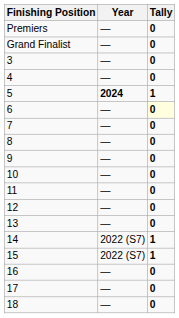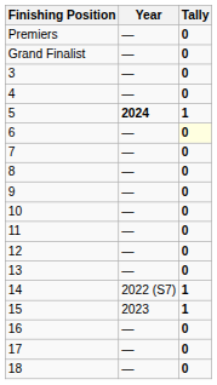15 | Year: 2022 (S7) -> 2023
